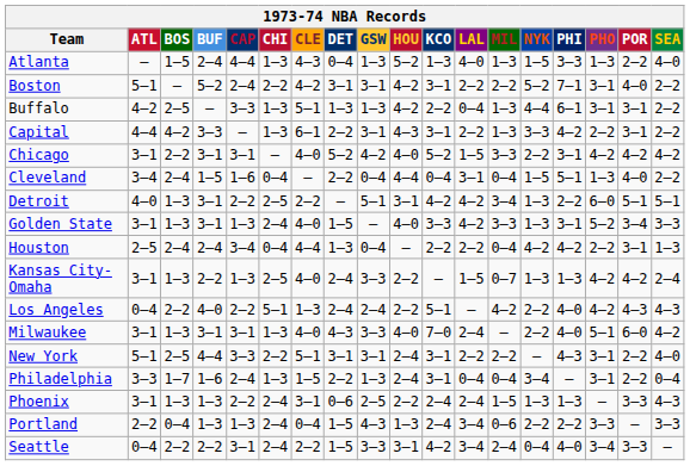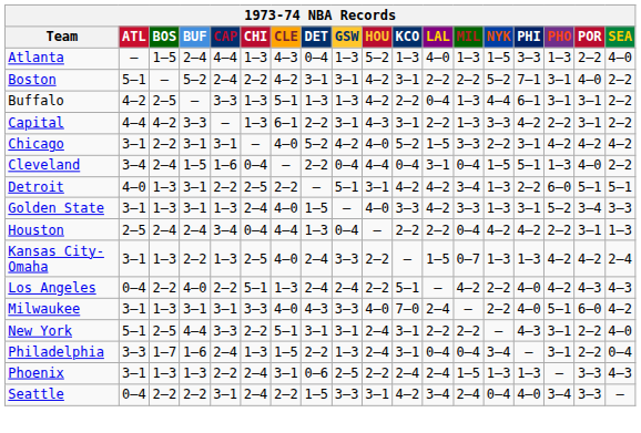Milwaukee | CHI: 1–3 -> 3–3
- row: Portland | 2–2 | 0–4 | 1–3 | 1–3 | 2–4 | 0–4 | 1–5 | 4–3 | 1–3 | 2–4 | 3–4 | 0–6 | 2–2 | 2–2 | 3–3 | — | 3–3
